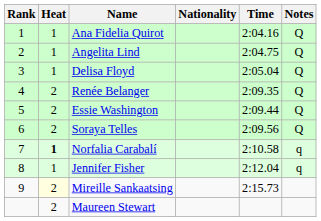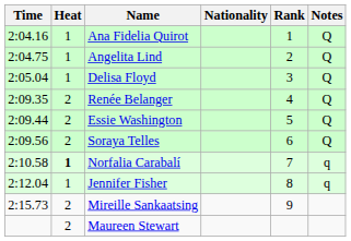columns swapped: Rank <-> Time
Mireille Sankaatsing | Heat: lightyellow background -> no background
